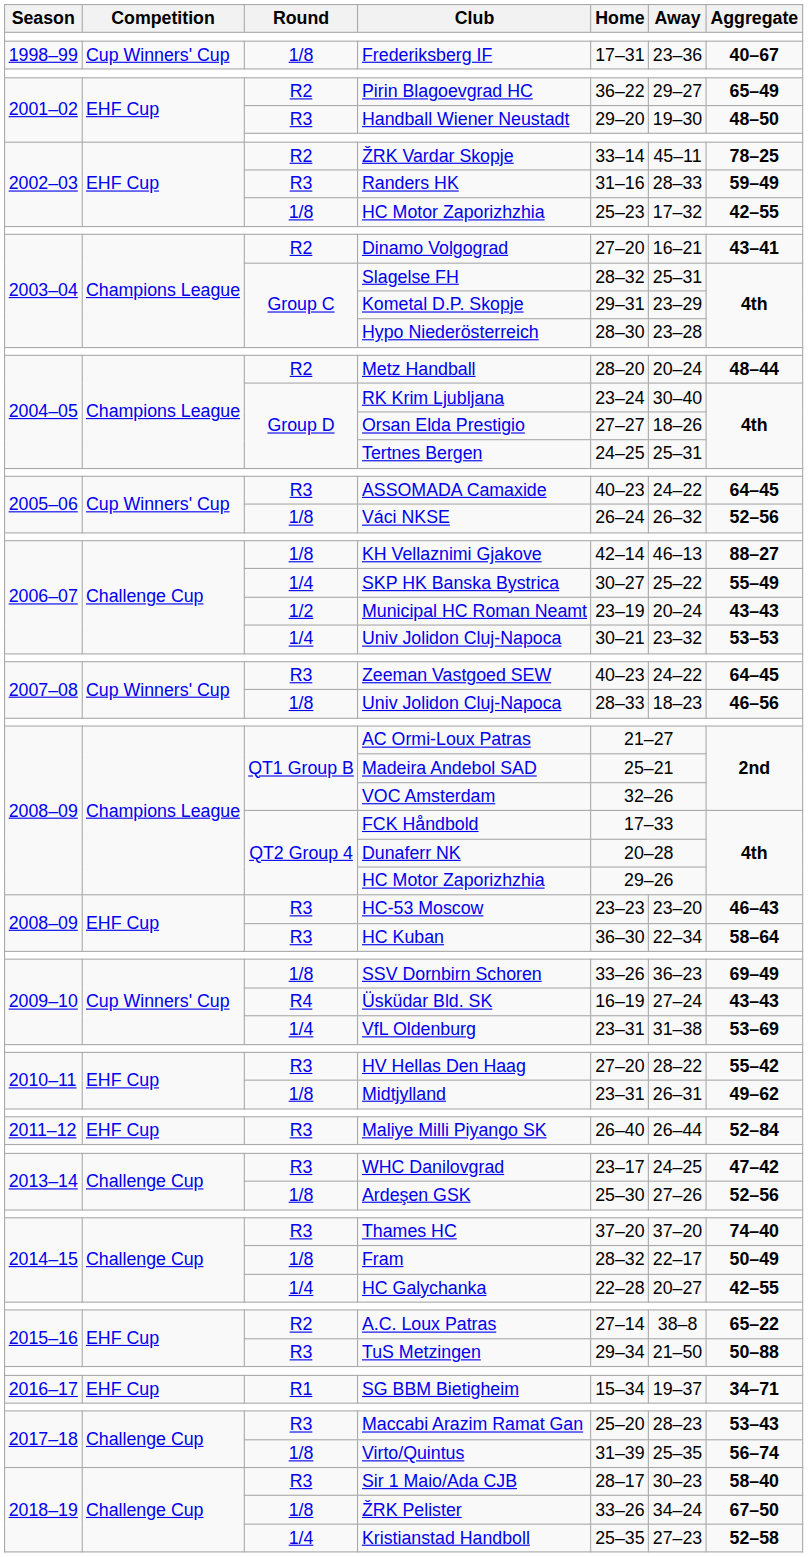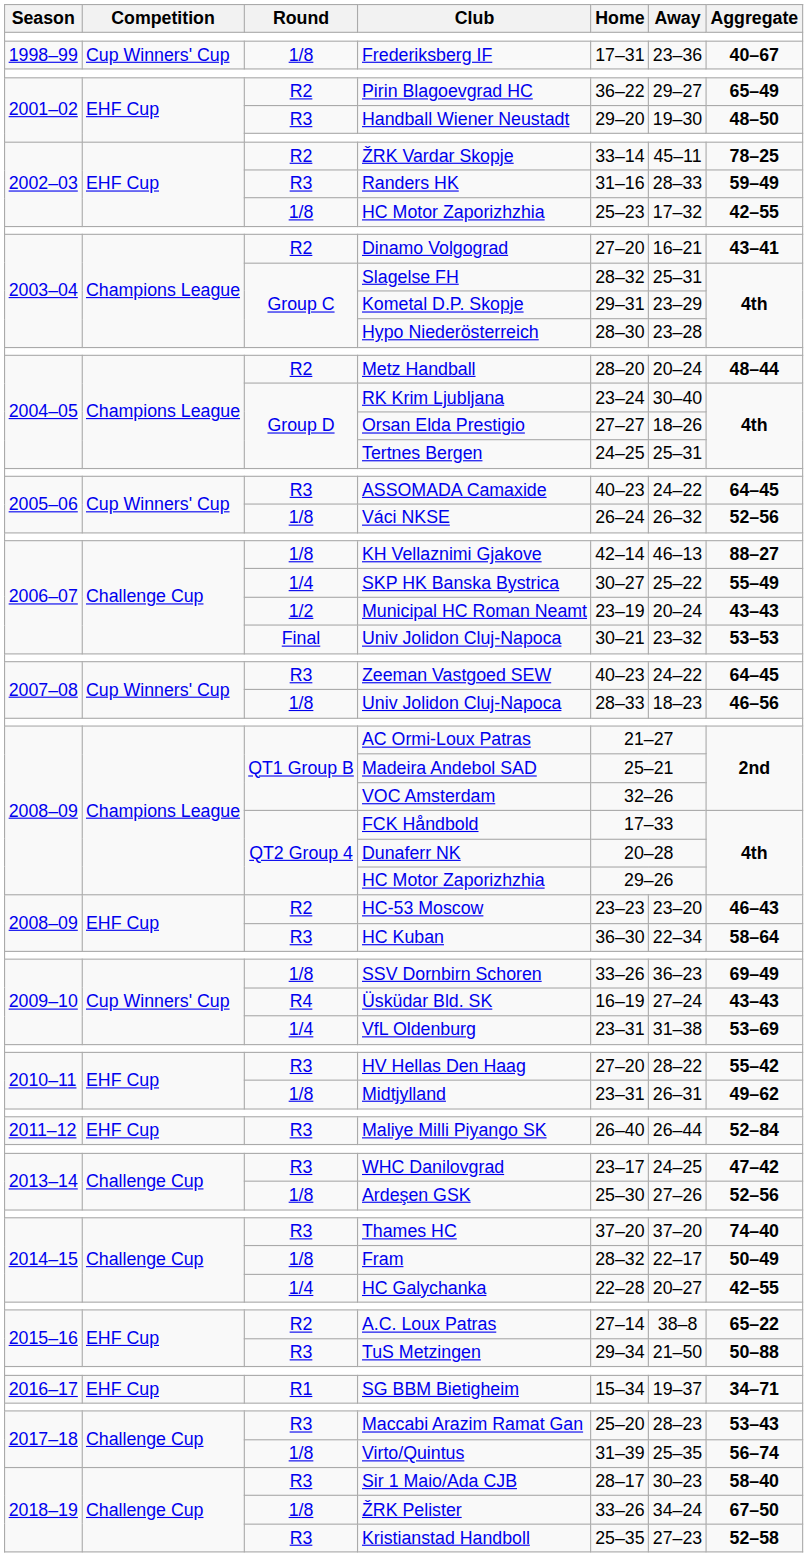2006–07 / Univ Jolidon Cluj-Napoca | Round: 1/4 -> Final
HC-53 Moscow | Round: R3 -> R2
Kristianstad Handboll | Round: 1/4 -> R3
